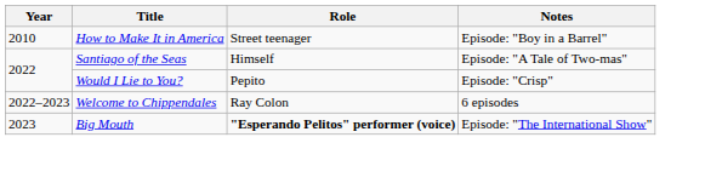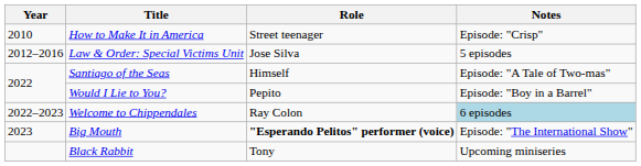How to Make It in America | Notes: Episode: "Boy in a Barrel" -> Episode: "Crisp"
+ row: 2012–2016 | Law & Order: Special Victims Unit | Jose Silva | 5 episodes
Would I Lie to You? | Notes: Episode: "Crisp" -> Episode: "Boy in a Barrel"
Welcome to Chippendales | Notes: no background -> lightblue background
+ row: Black Rabbit | Tony | Upcoming miniseries
